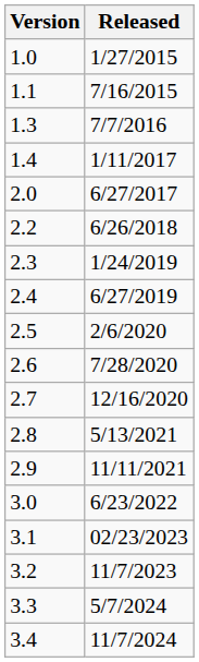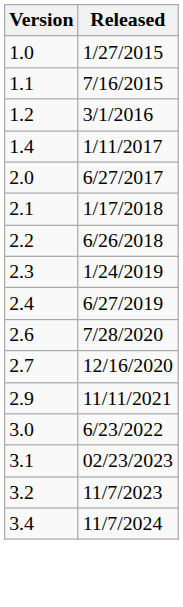+ row: 1.2 | 3/1/2016
- row: 1.3 | 7/7/2016
+ row: 2.1 | 1/17/2018
- row: 2.5 | 2/6/2020
- row: 2.8 | 5/13/2021
- row: 3.3 | 5/7/2024
